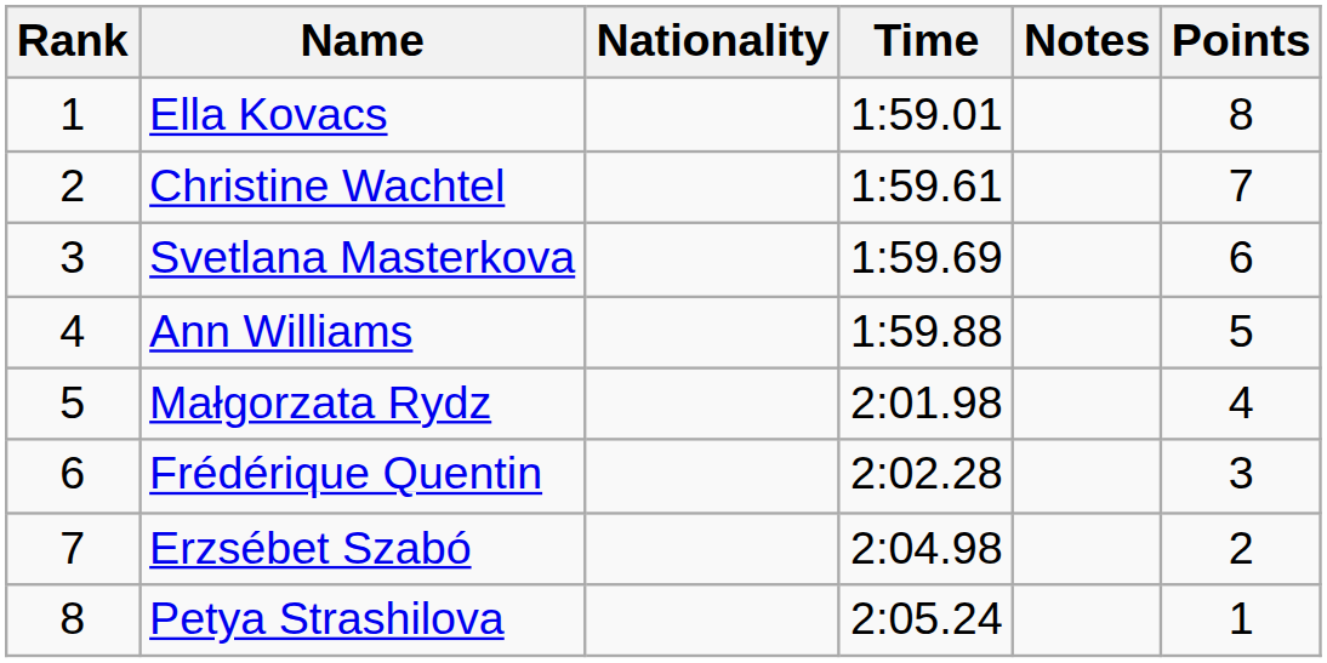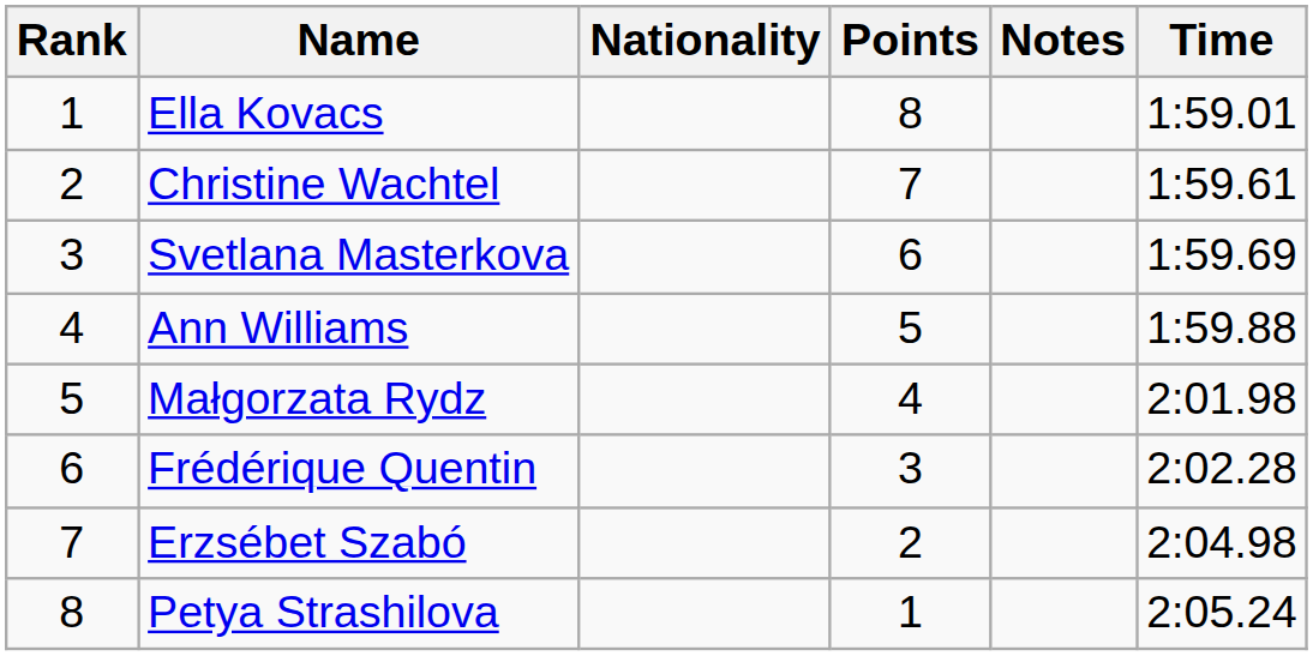columns swapped: Time <-> Points
